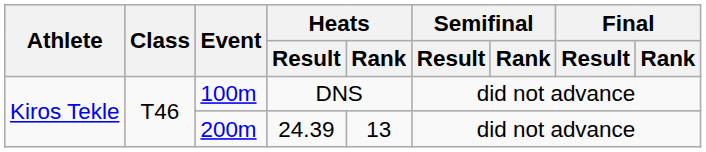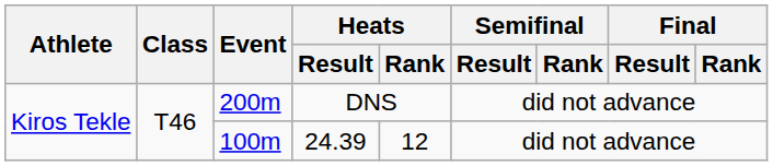DNS | Event: 100m -> 200m
24.39 | Event: 200m -> 100m
24.39 | Heats / Rank: 13 -> 12
